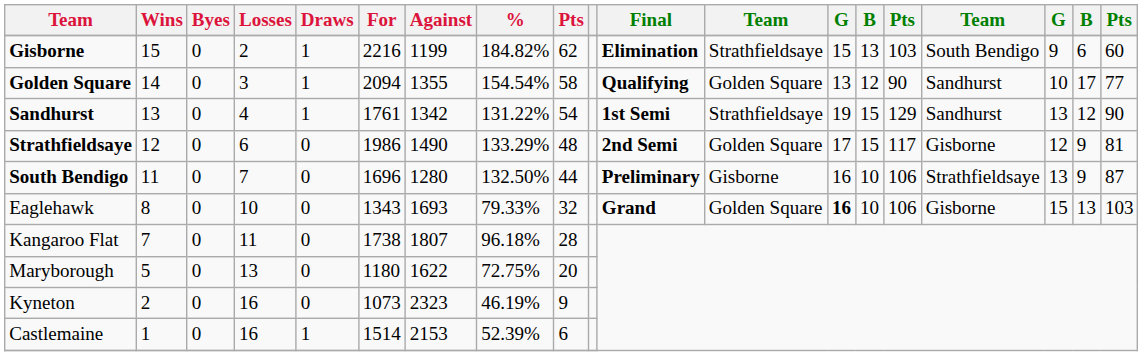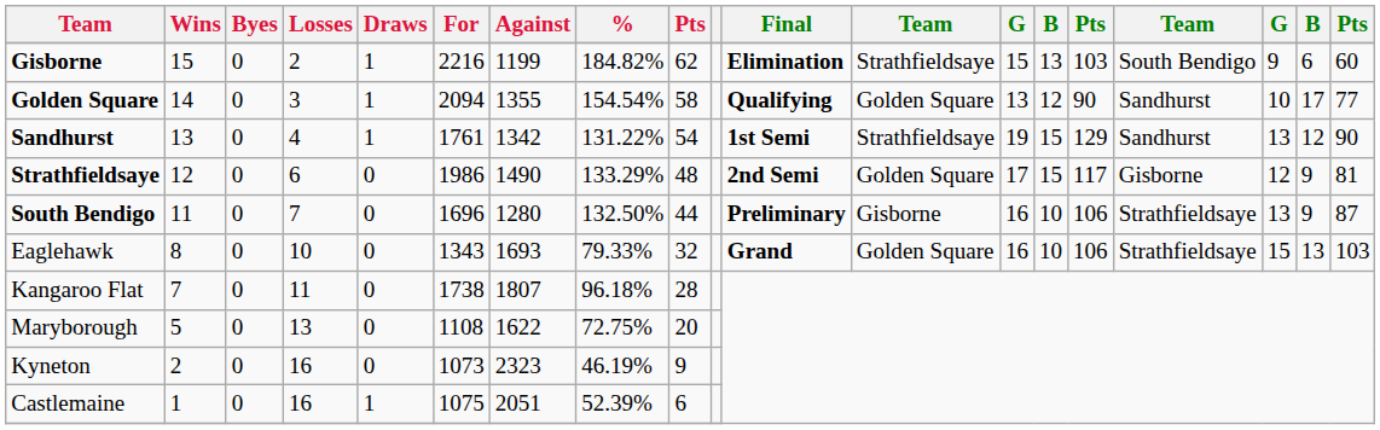Eaglehawk | column 13: bold -> normal
Eaglehawk | column 16: Gisborne -> Strathfieldsaye
Maryborough | For: 1180 -> 1108
Castlemaine | For: 1514 -> 1075
Castlemaine | Against: 2153 -> 2051
